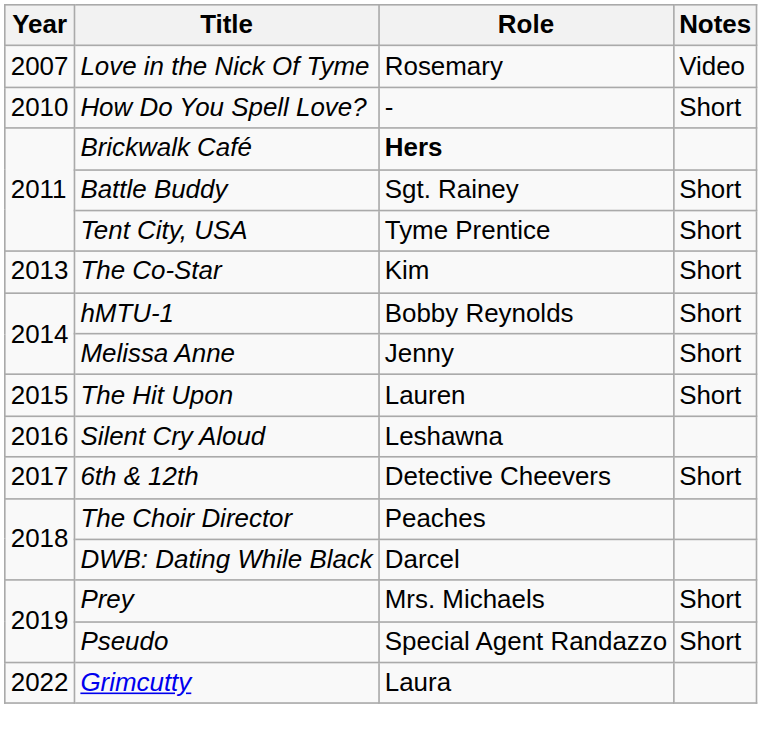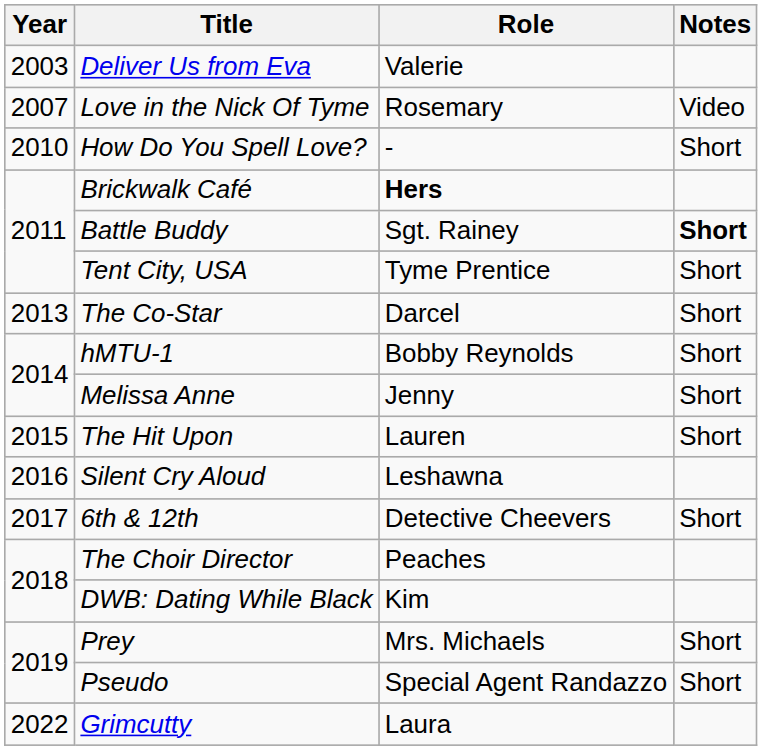+ row: 2003 | Deliver Us from Eva | Valerie
Battle Buddy | Notes: normal -> bold
The Co-Star | Role: Kim -> Darcel
DWB: Dating While Black | Role: Darcel -> Kim
